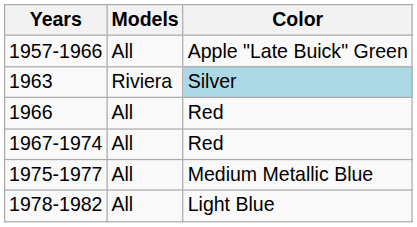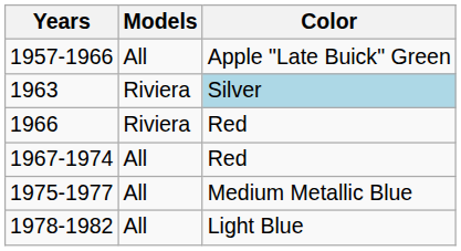1966 | Models: All -> Riviera
